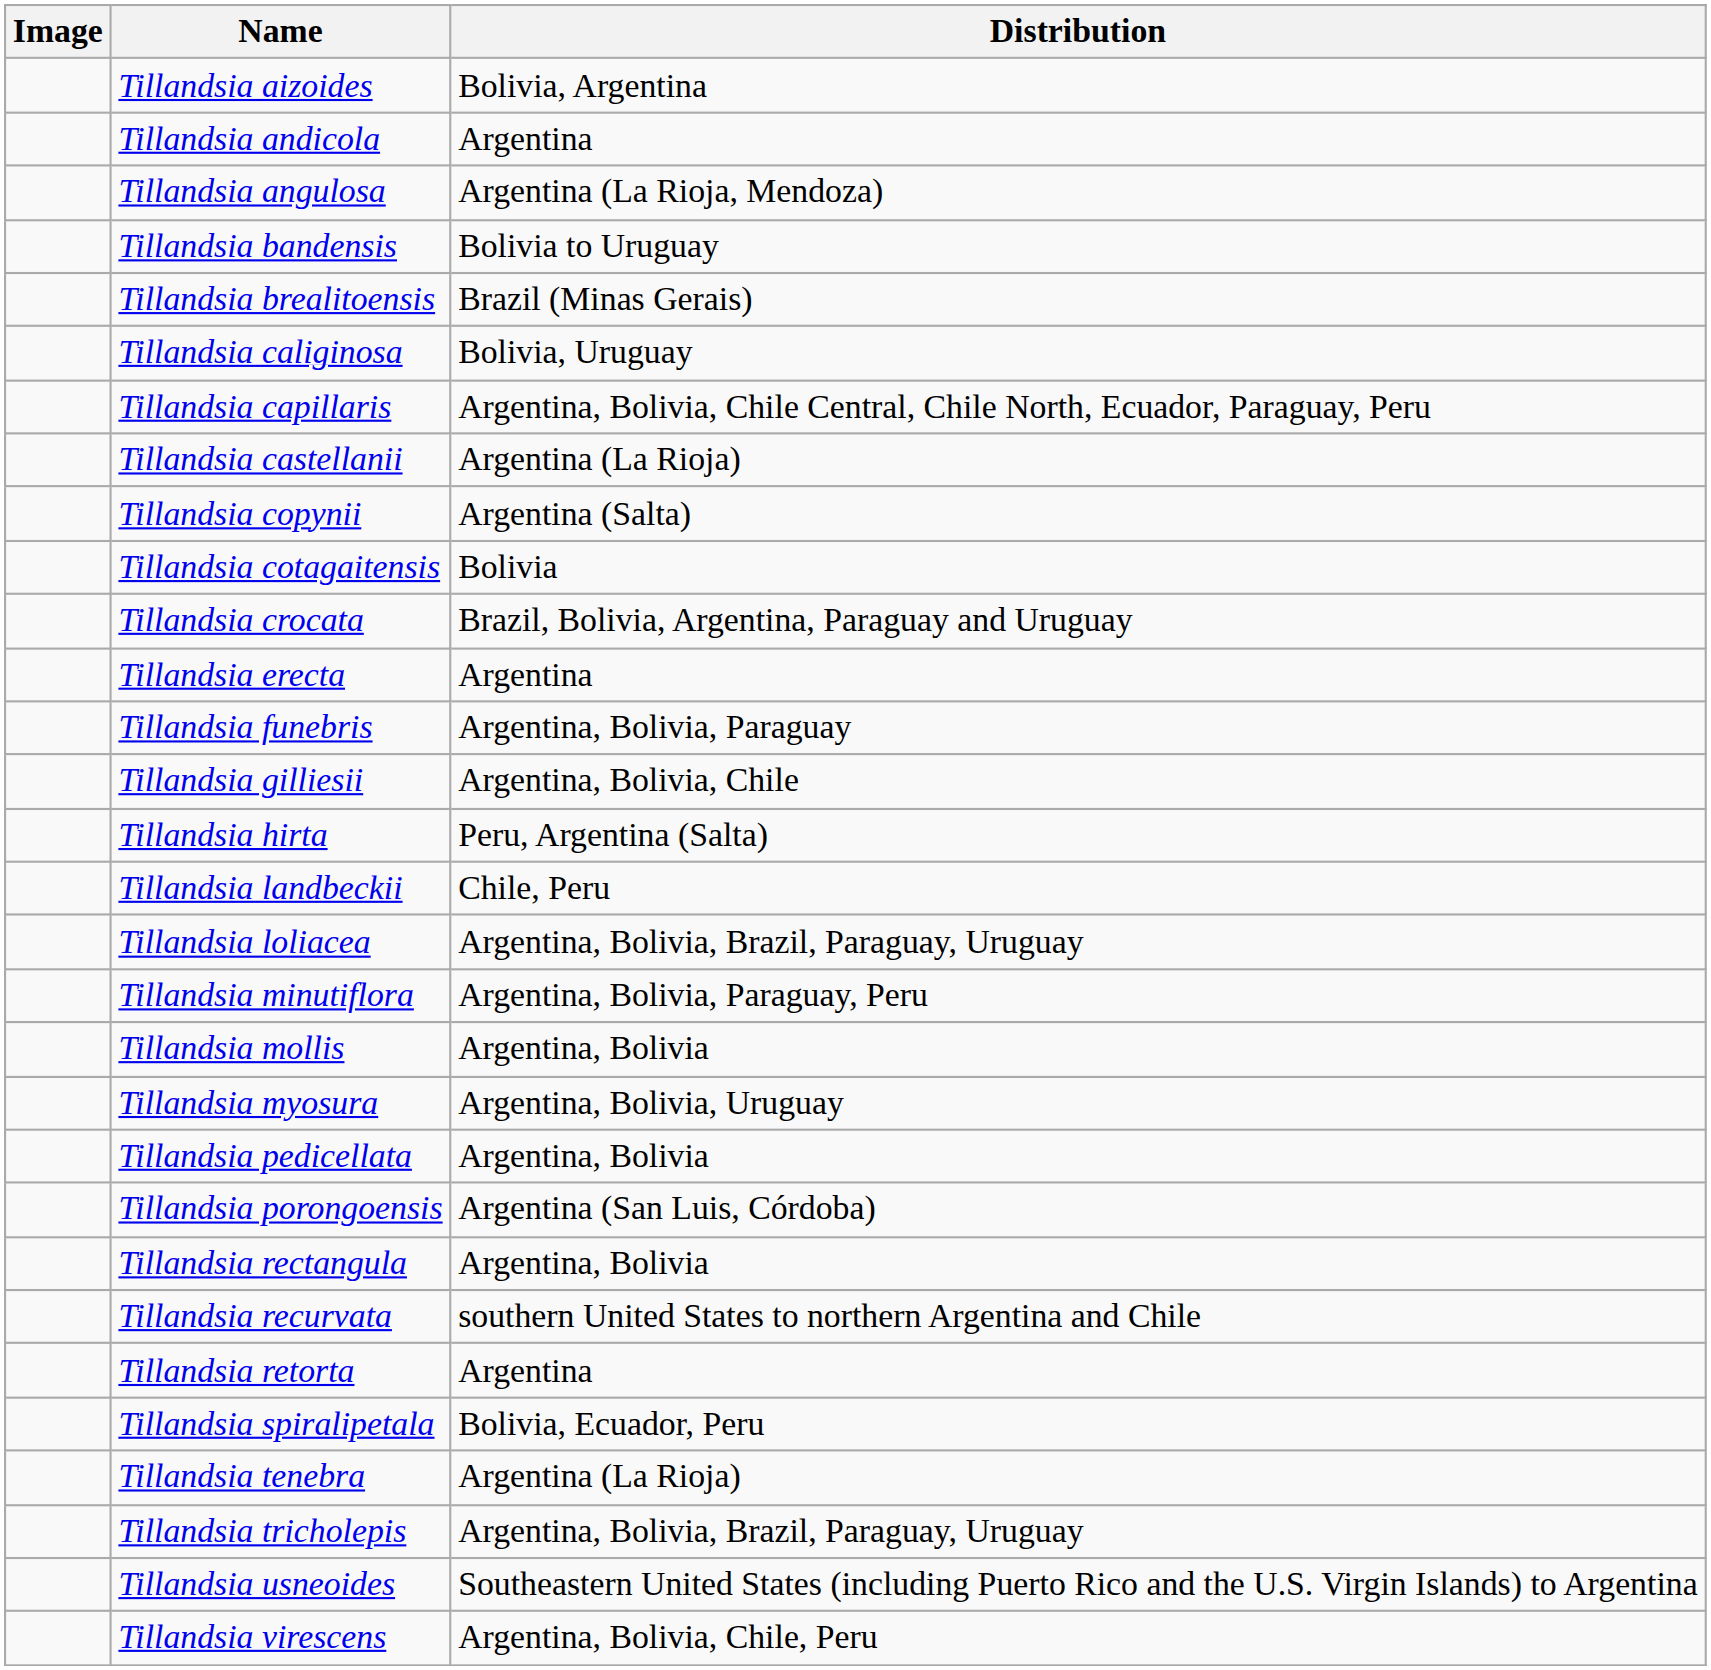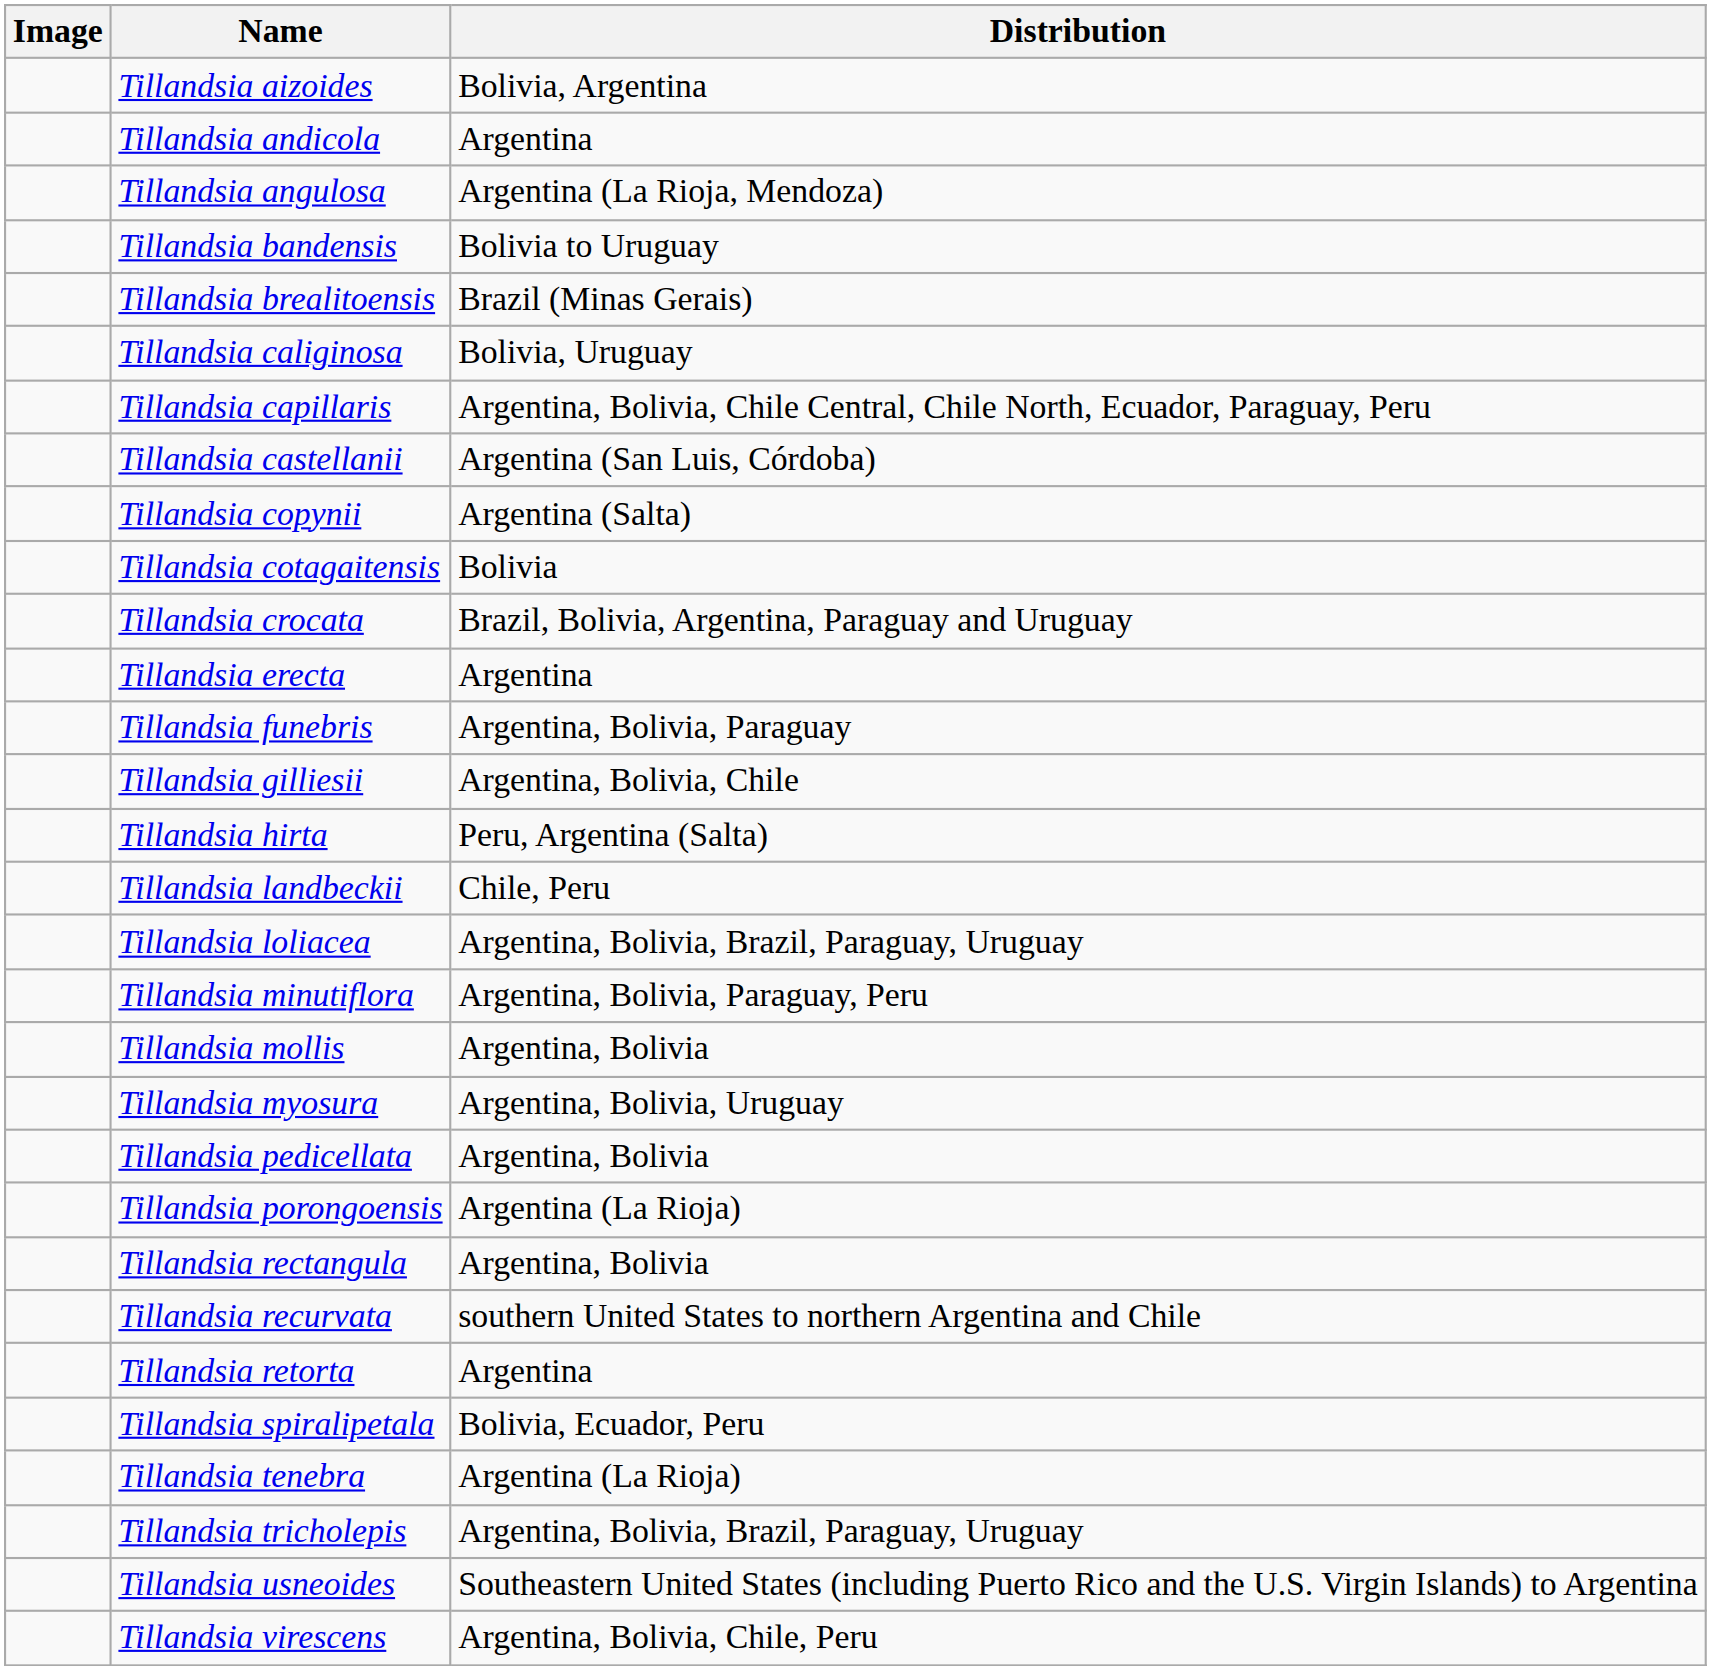Tillandsia castellanii | Distribution: Argentina (La Rioja) -> Argentina (San Luis, Córdoba)
Tillandsia porongoensis | Distribution: Argentina (San Luis, Córdoba) -> Argentina (La Rioja)
